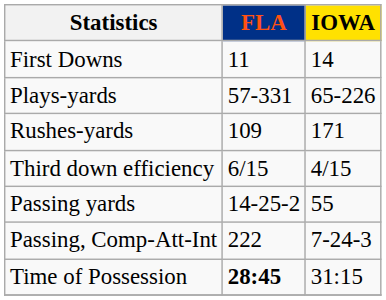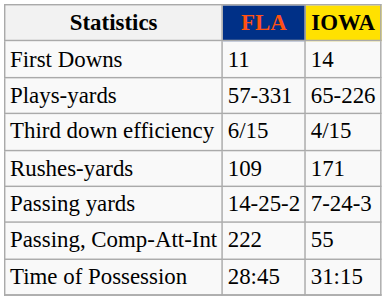rows swapped: Third down efficiency <-> Rushes-yards
Passing yards | IOWA: 55 -> 7-24-3
Passing, Comp-Att-Int | IOWA: 7-24-3 -> 55
Time of Possession | FLA: bold -> normal
